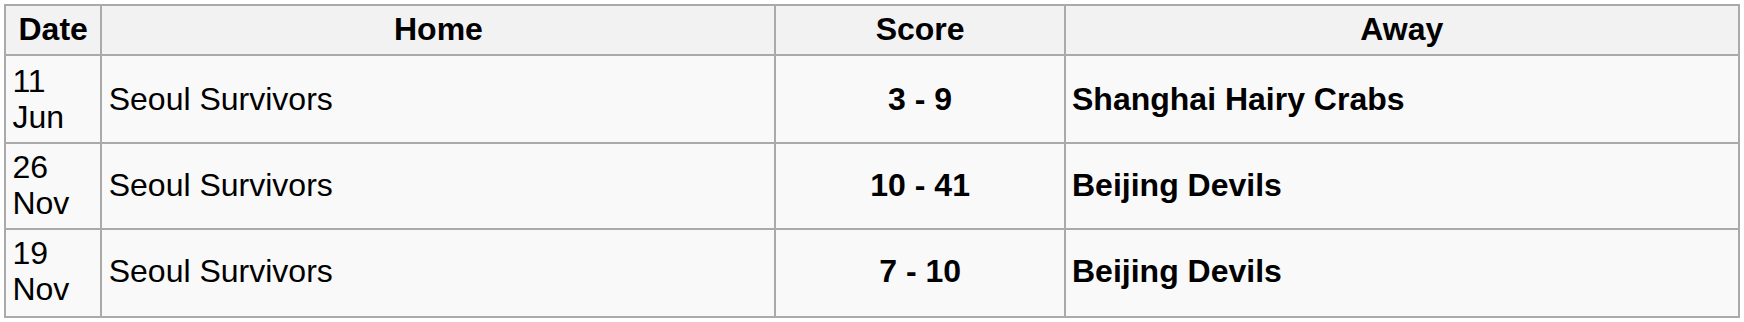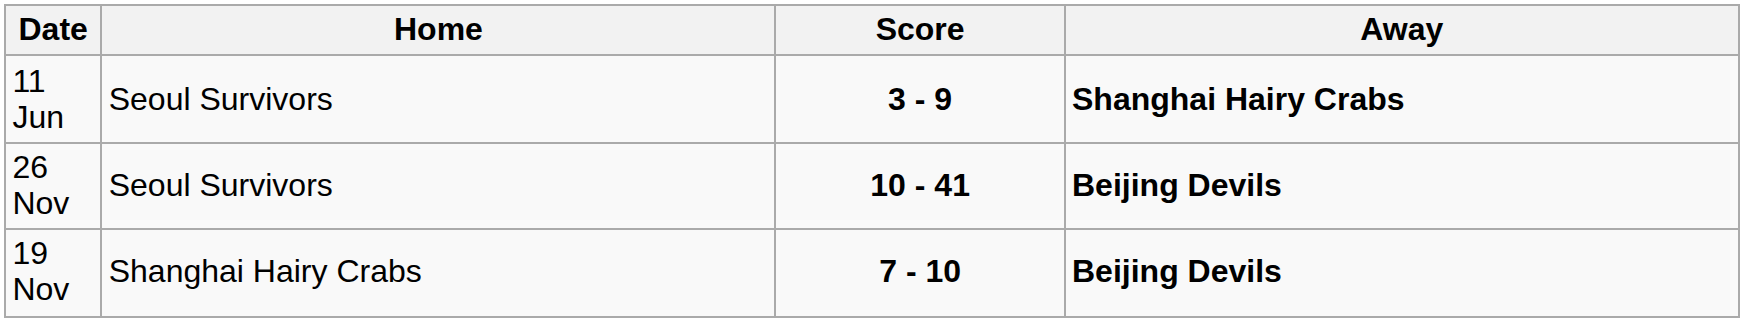19 Nov | Home: Seoul Survivors -> Shanghai Hairy Crabs
